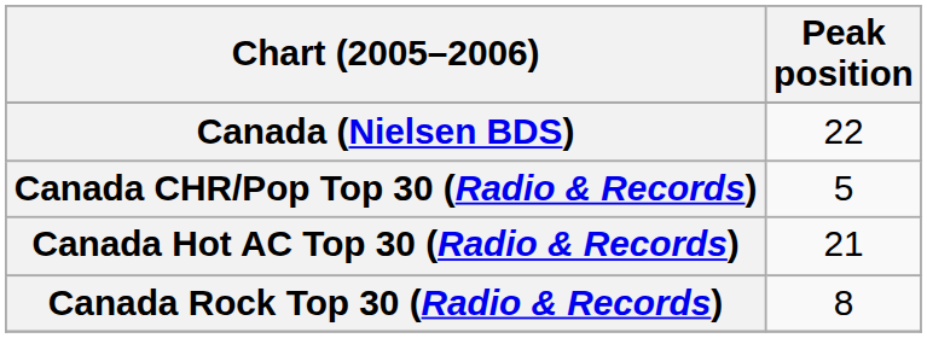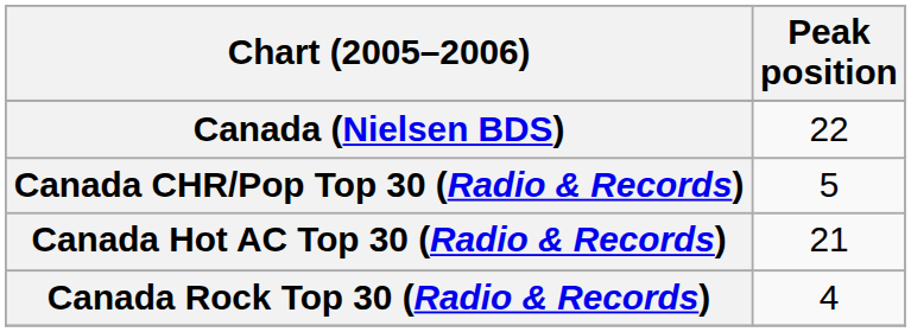Canada Rock Top 30 (Radio & Records) | Peak position: 8 -> 4
